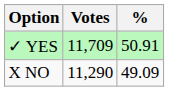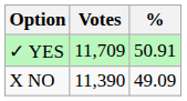X NO | Votes: 11,290 -> 11,390
